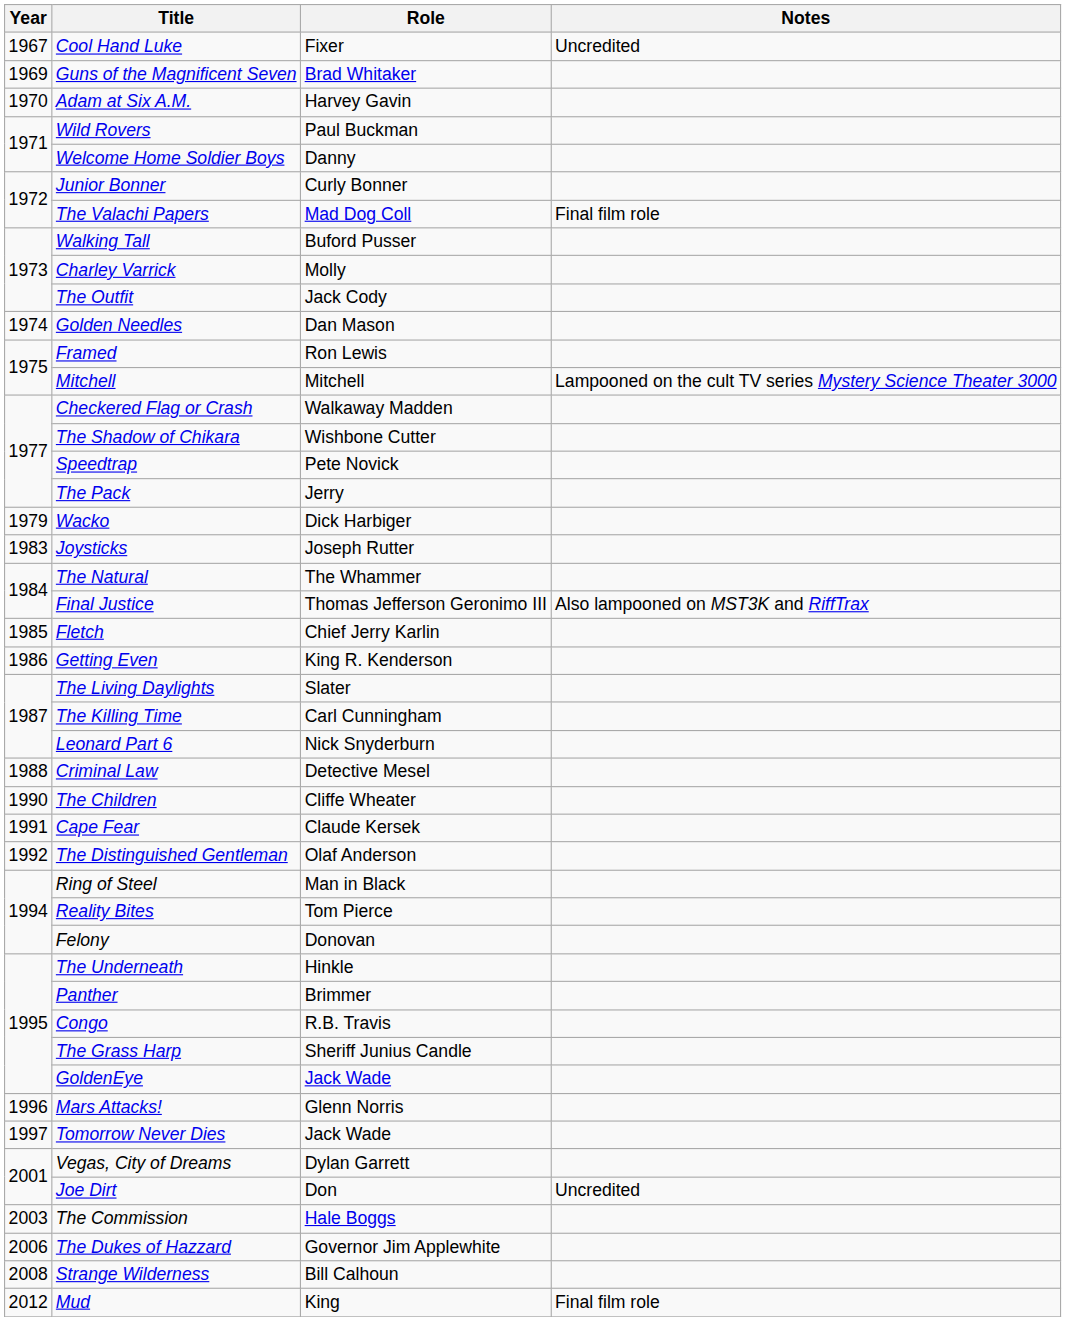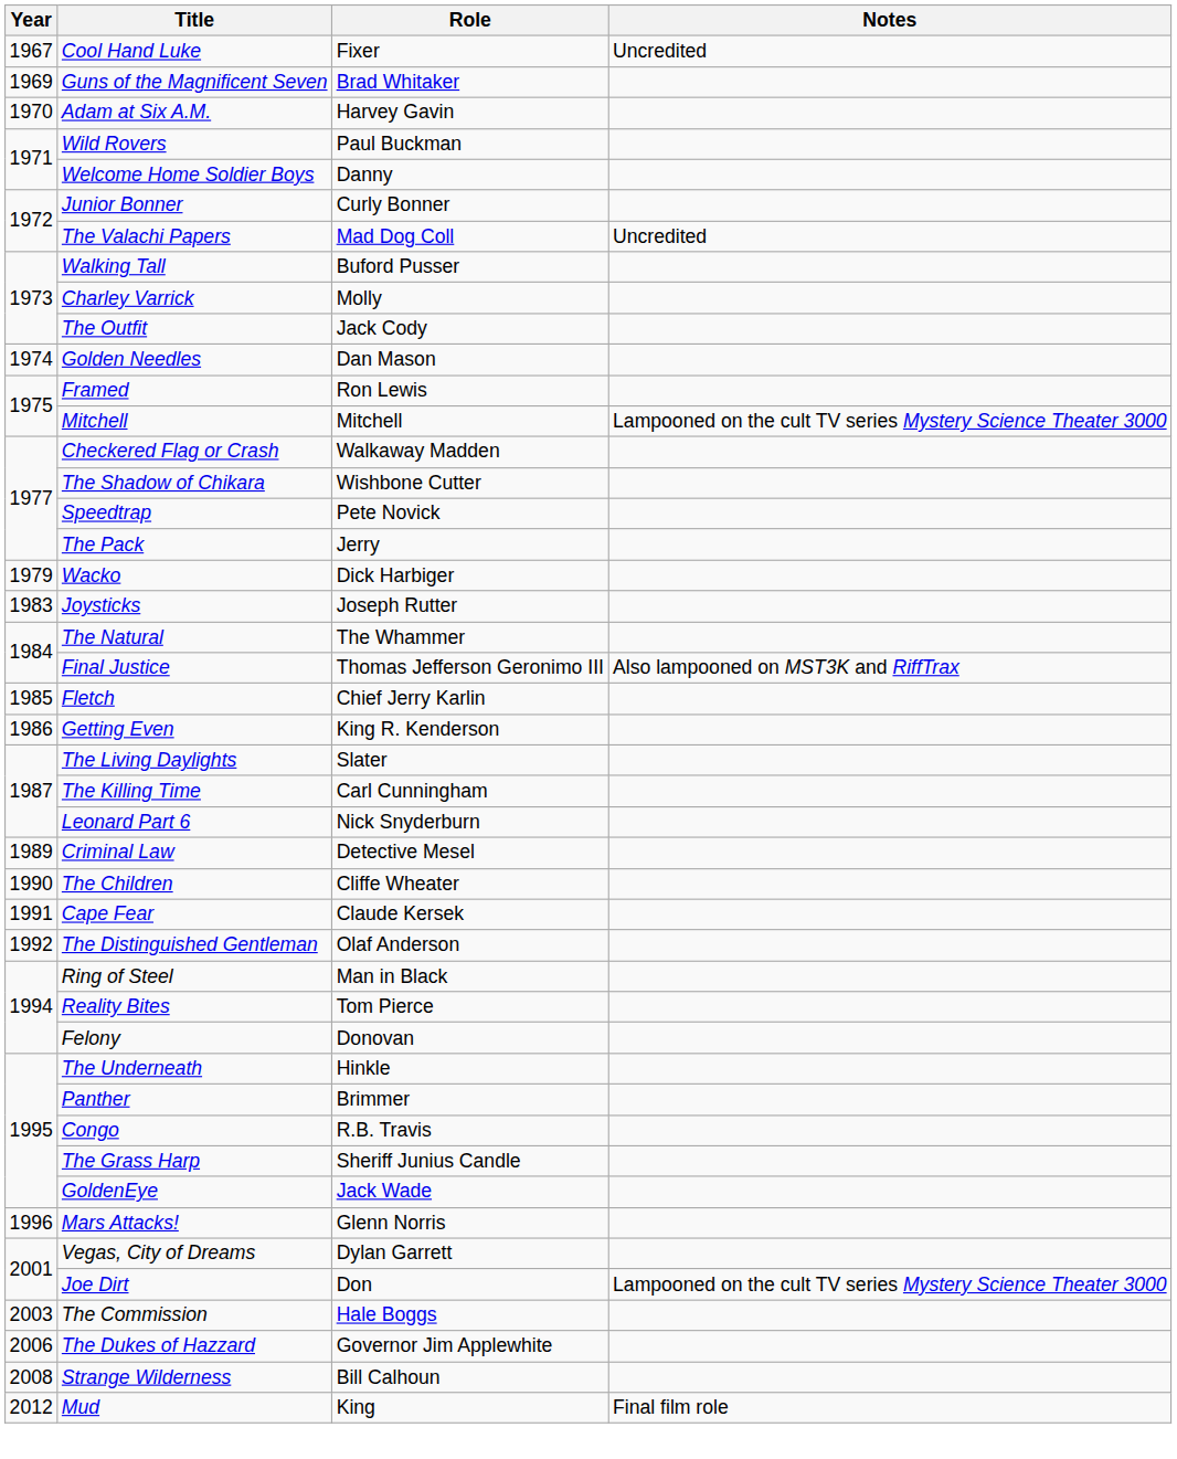The Valachi Papers | Notes: Final film role -> Uncredited
Criminal Law | Year: 1988 -> 1989
- row: 1997 | Tomorrow Never Dies | Jack Wade
Joe Dirt | Notes: Uncredited -> Lampooned on the cult TV series Mystery Science Theater 3000
